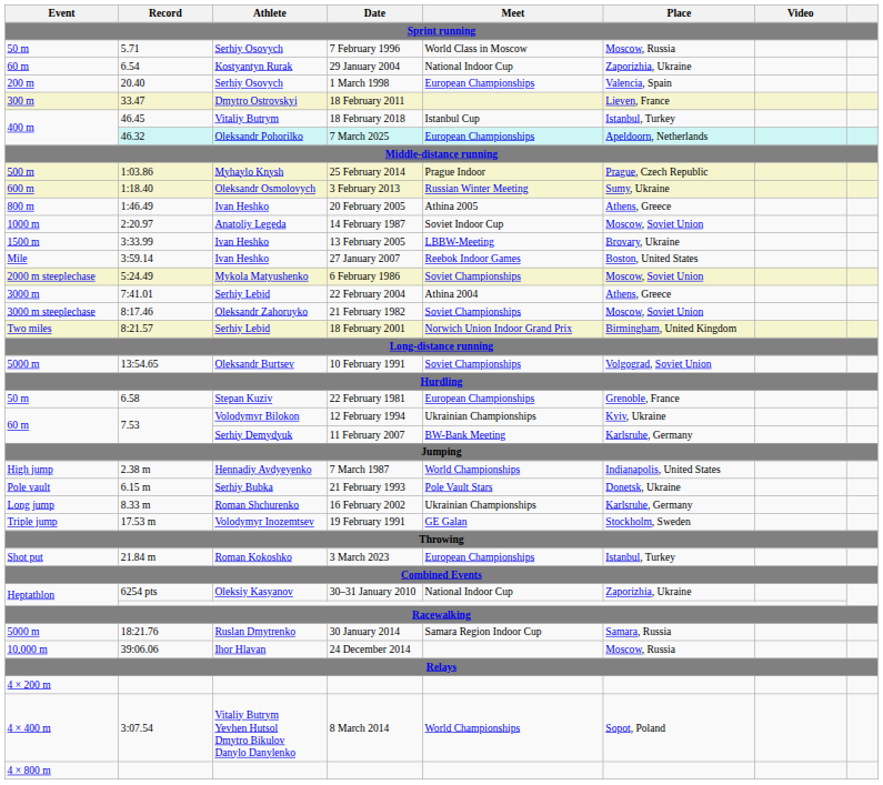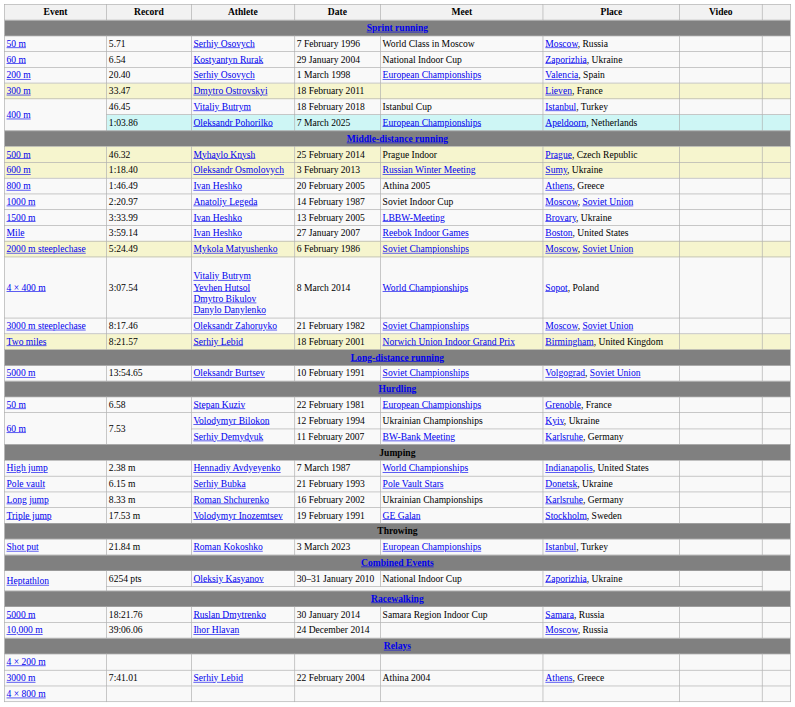7 March 2025 | Record: 46.32 -> 1:03.86
25 February 2014 | Record: 1:03.86 -> 46.32
rows swapped: 22 February 2004 <-> 8 March 2014
